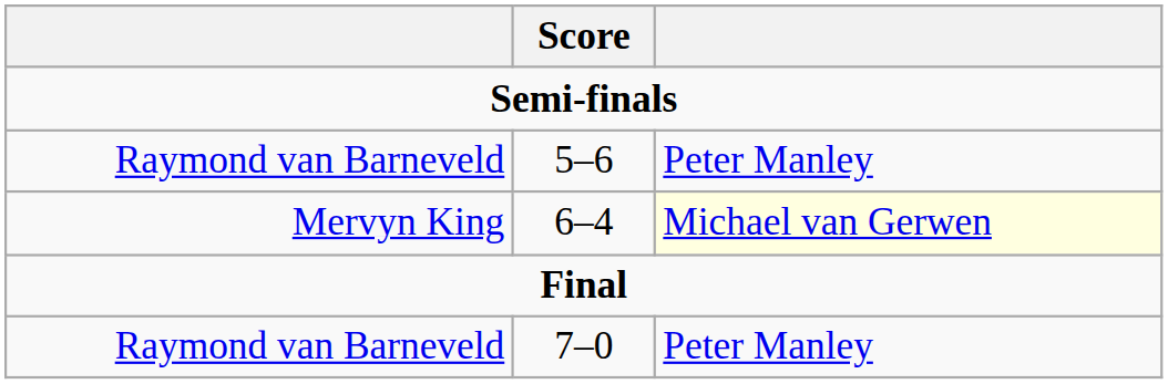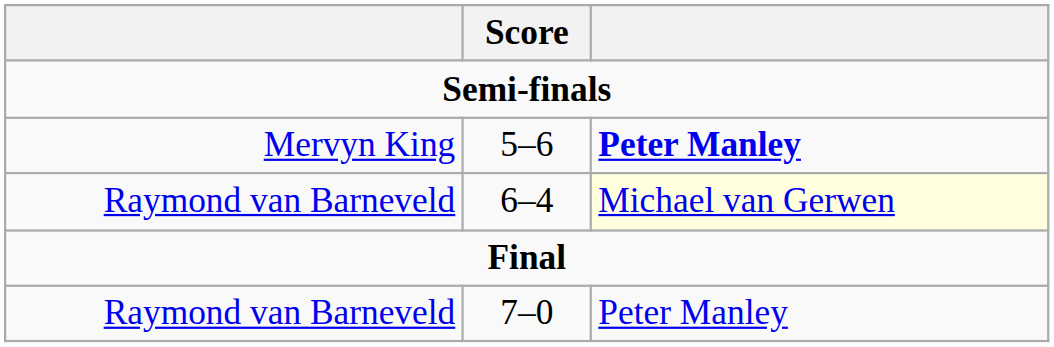5–6 | column 1: Raymond van Barneveld -> Mervyn King
5–6 | column 3: normal -> bold
6–4 | column 1: Mervyn King -> Raymond van Barneveld
